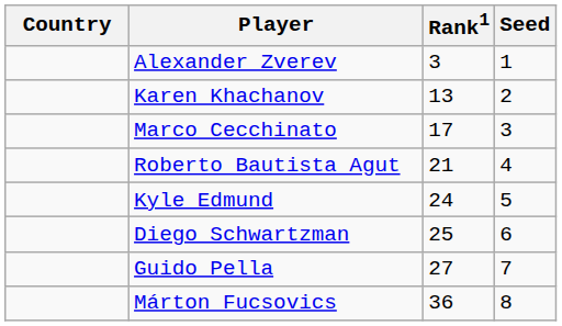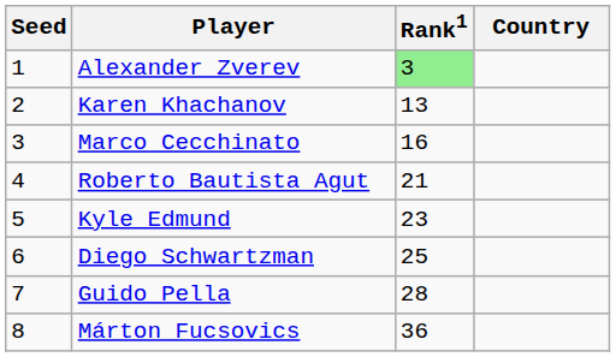columns swapped: Country <-> Seed
Alexander Zverev | Rank1: no background -> lightgreen background
Marco Cecchinato | Rank1: 17 -> 16
Kyle Edmund | Rank1: 24 -> 23
Guido Pella | Rank1: 27 -> 28
